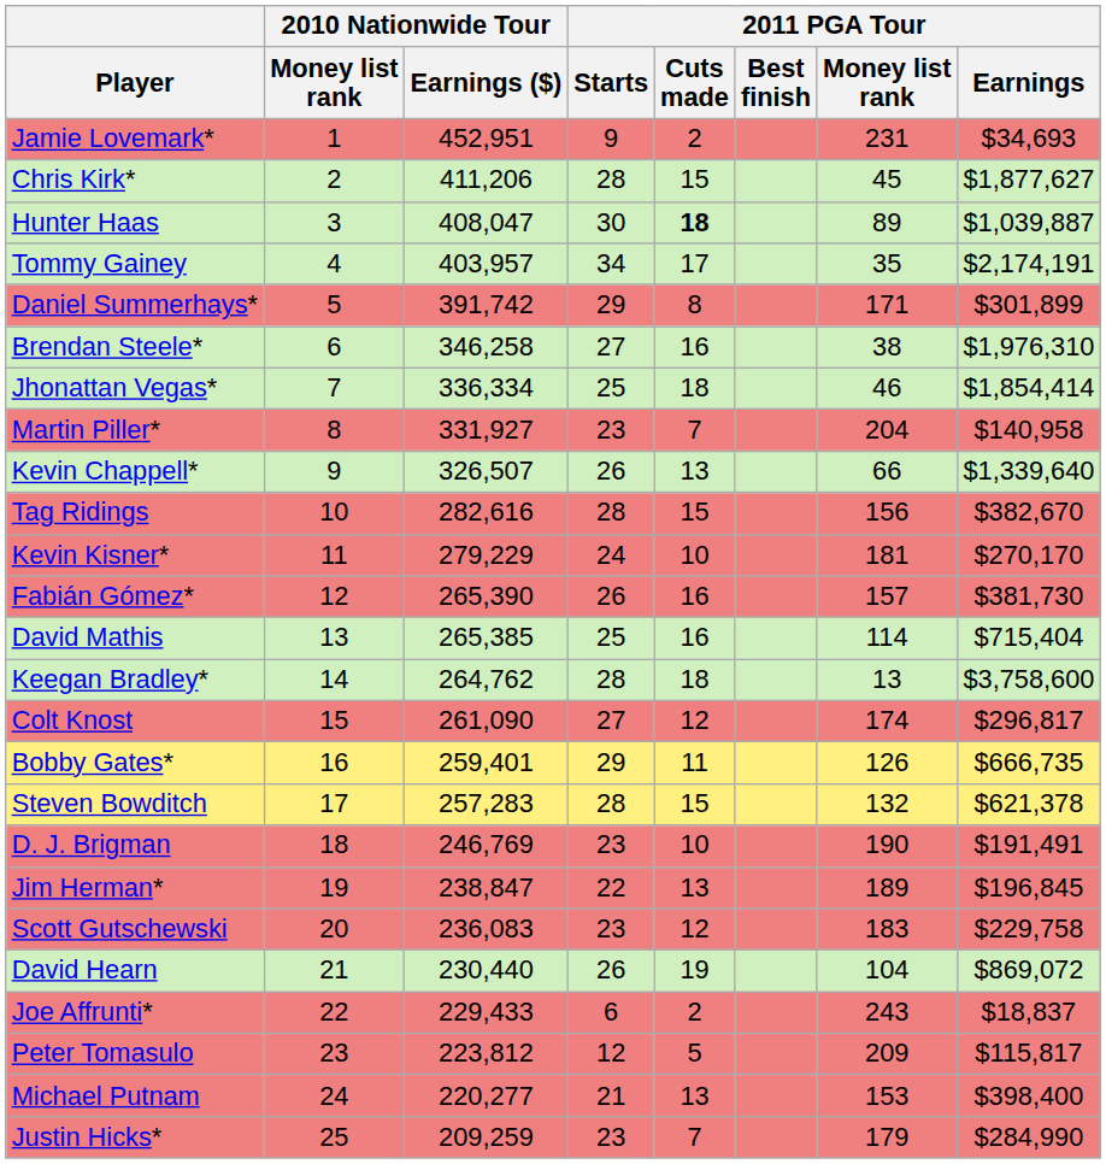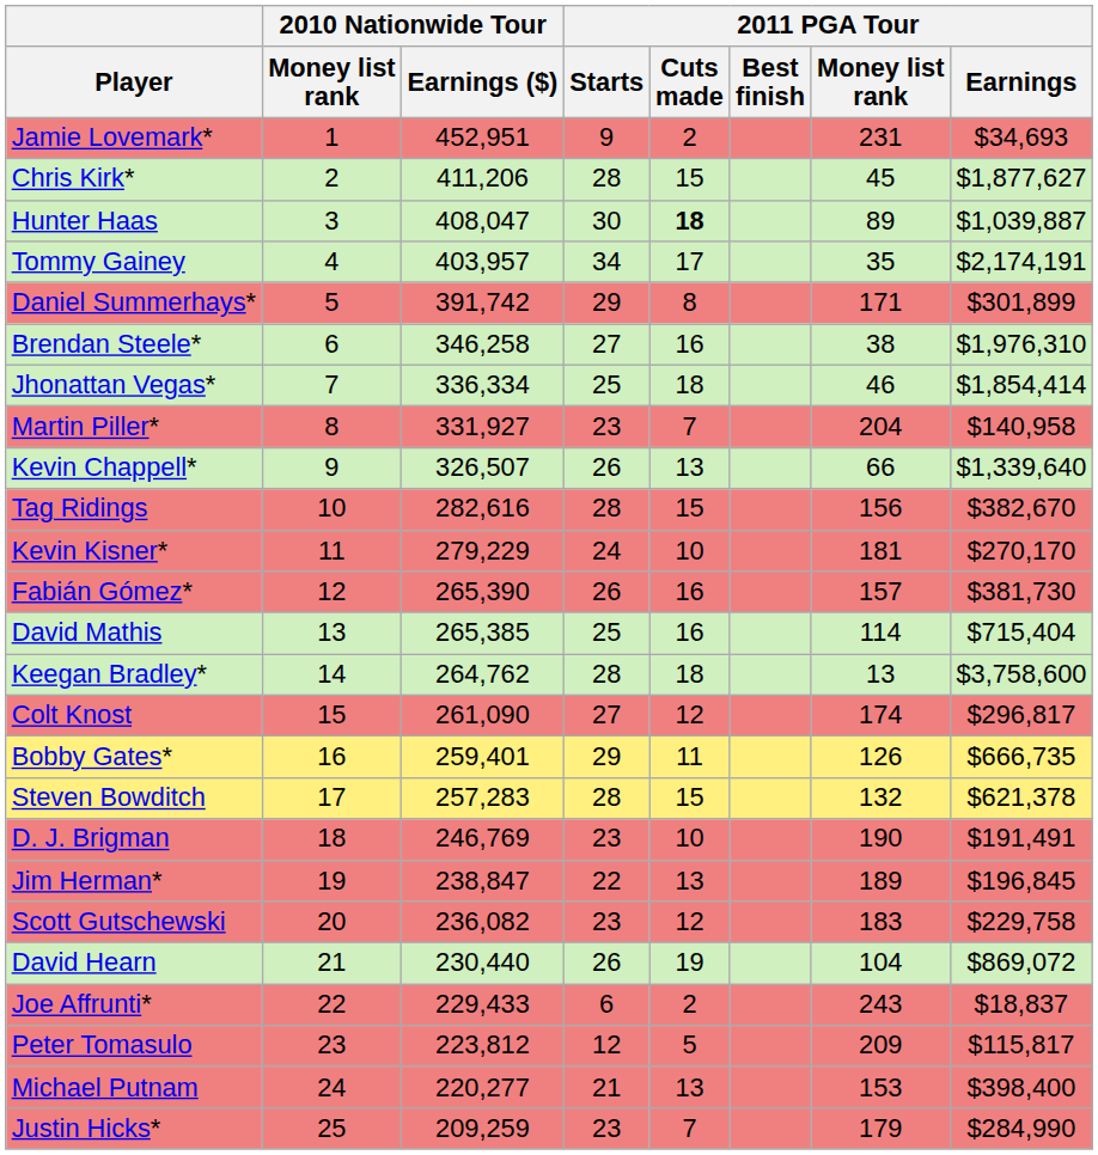Scott Gutschewski | 2010 Nationwide Tour / Earnings ($): 236,083 -> 236,082
